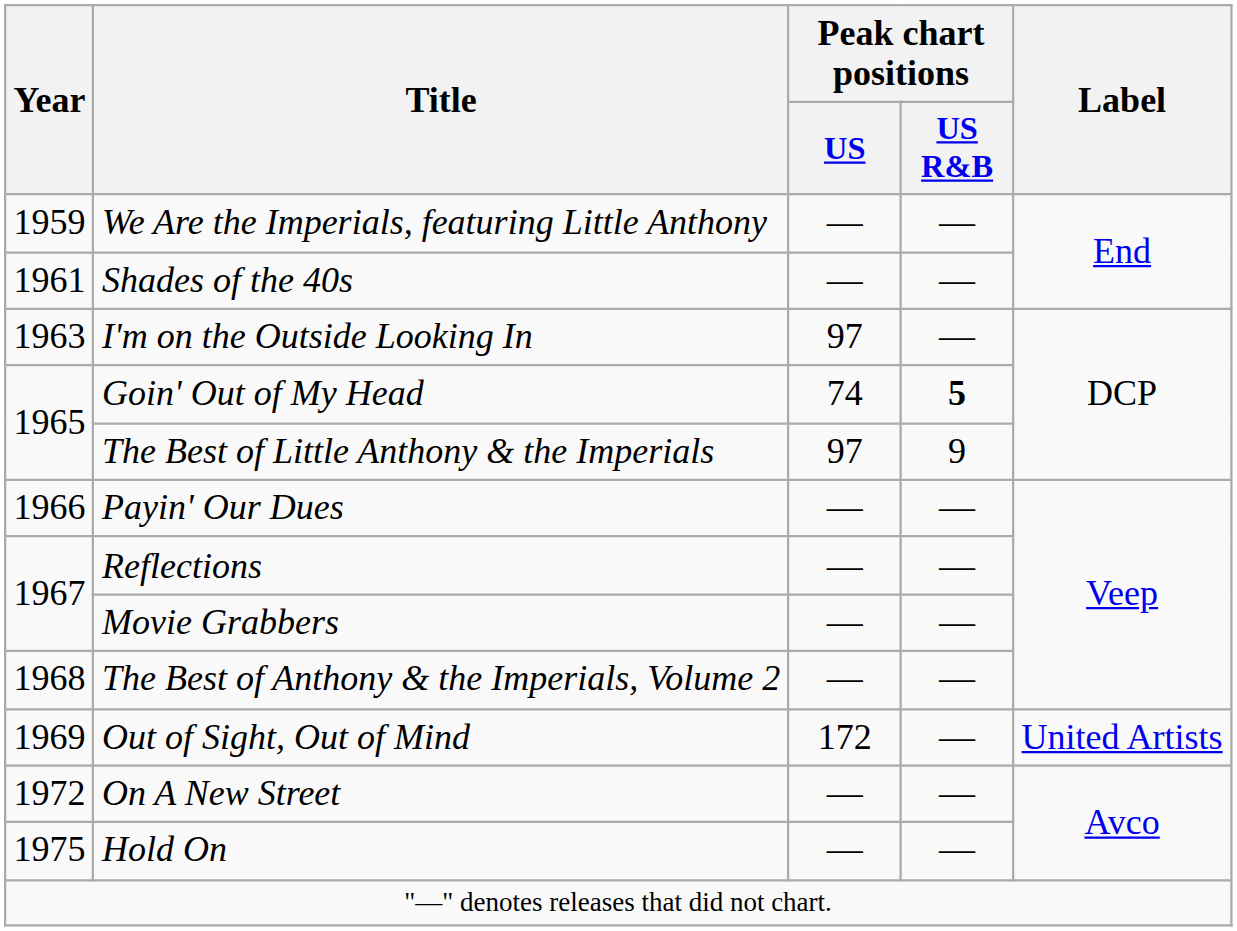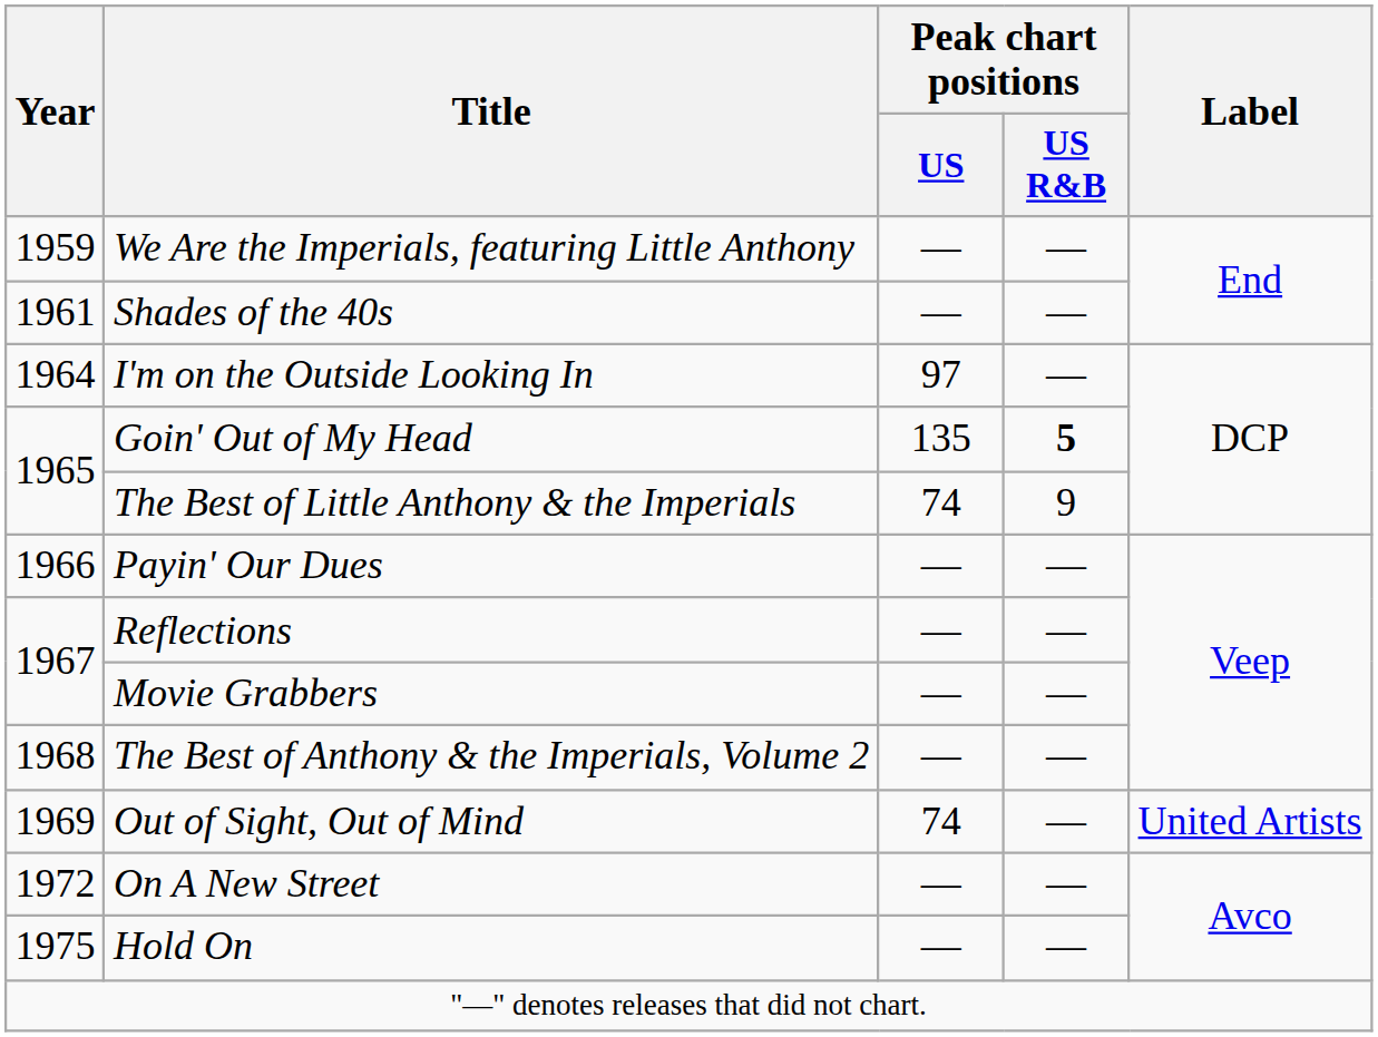I'm on the Outside Looking In | Year: 1963 -> 1964
Goin' Out of My Head | Peak chart positions / US: 74 -> 135
The Best of Little Anthony & the Imperials | Peak chart positions / US: 97 -> 74
Out of Sight, Out of Mind | Peak chart positions / US: 172 -> 74
